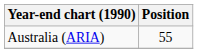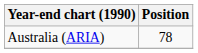Australia (ARIA) | Position: 55 -> 78
